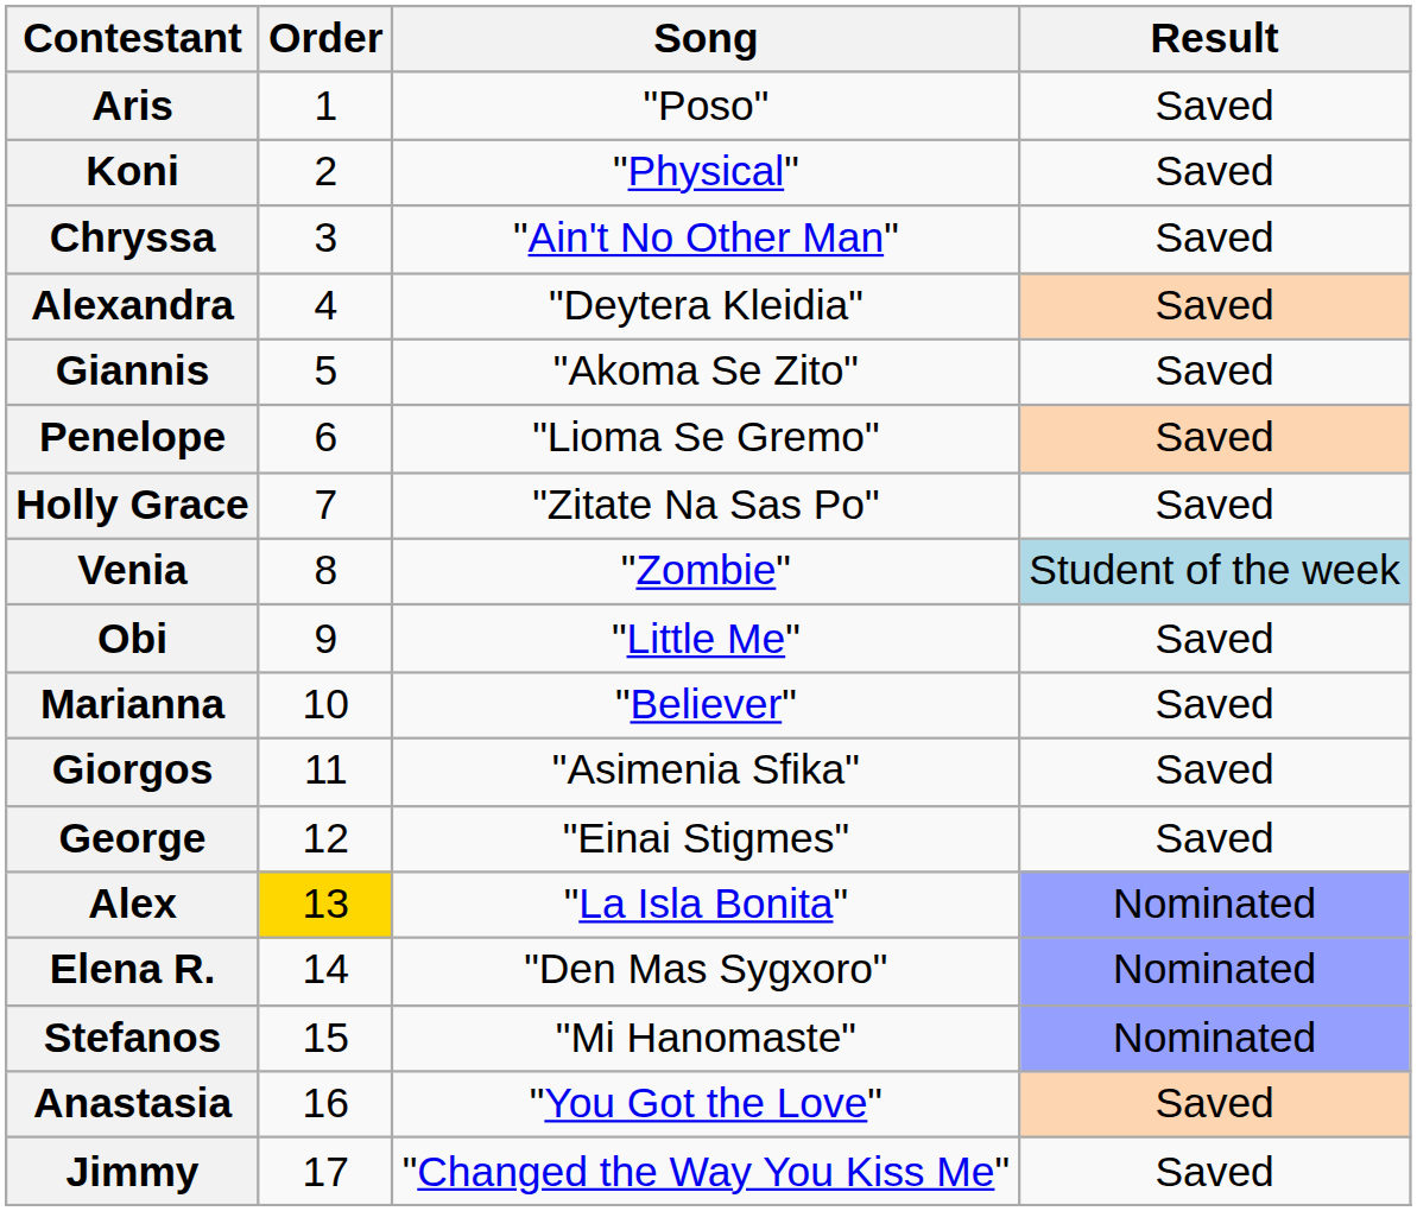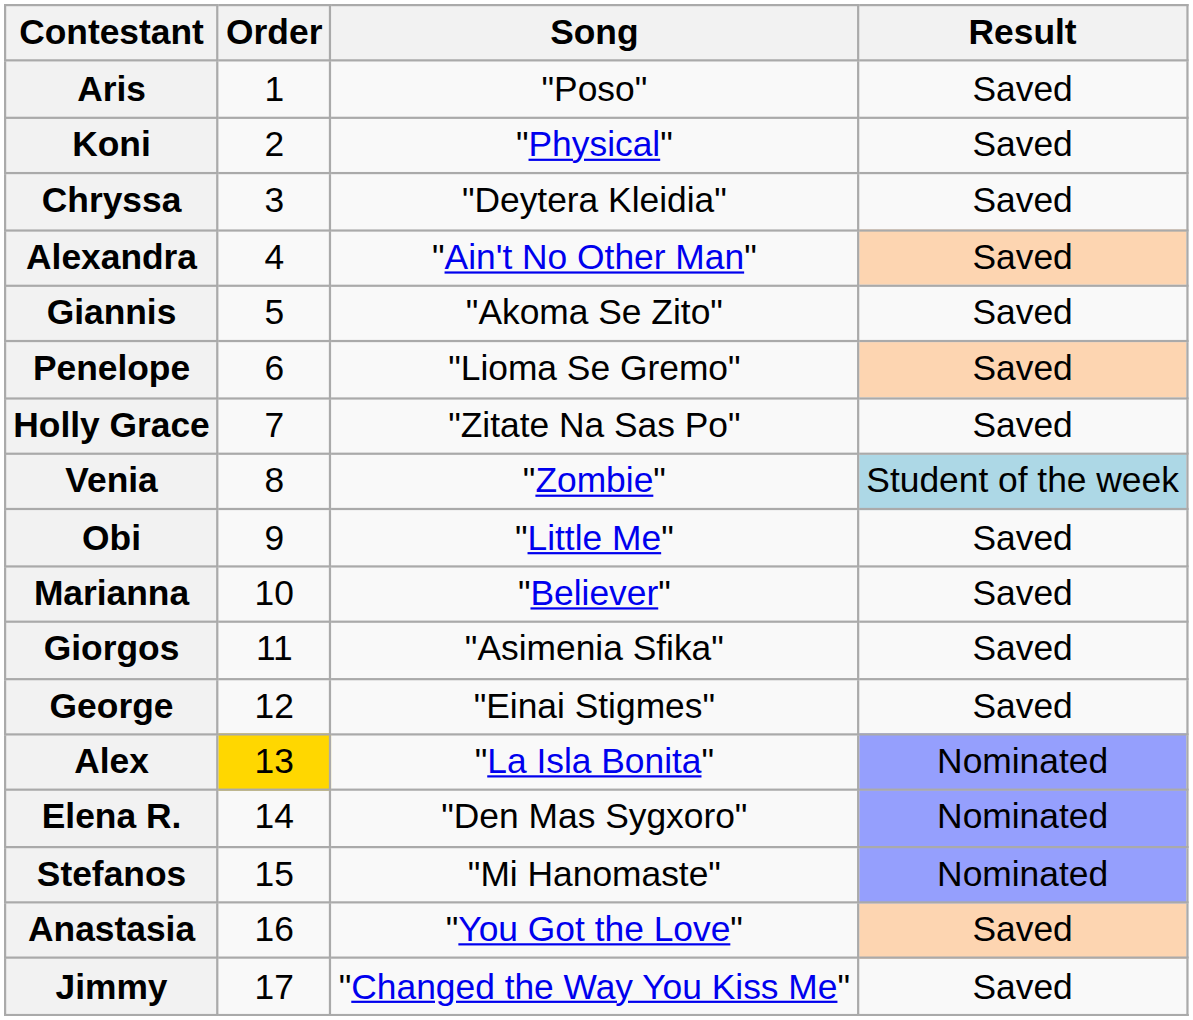Chryssa | Song: "Ain't No Other Man" -> "Deytera Kleidia"
Alexandra | Song: "Deytera Kleidia" -> "Ain't No Other Man"
